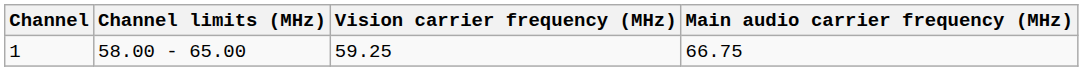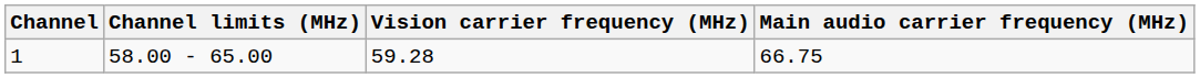1 | Vision carrier frequency (MHz): 59.25 -> 59.28
